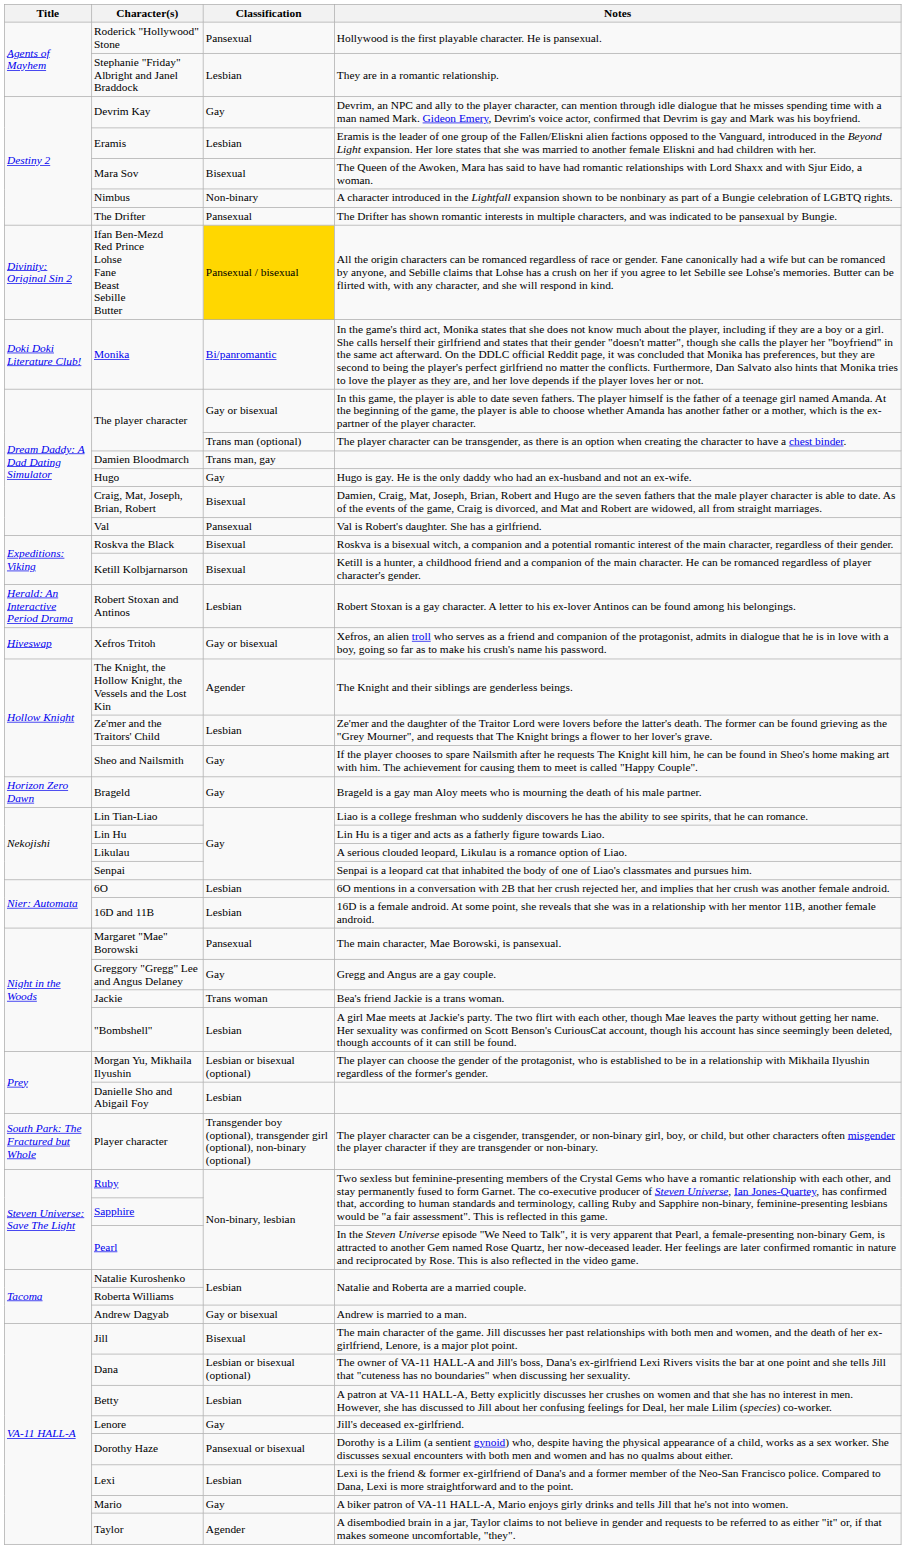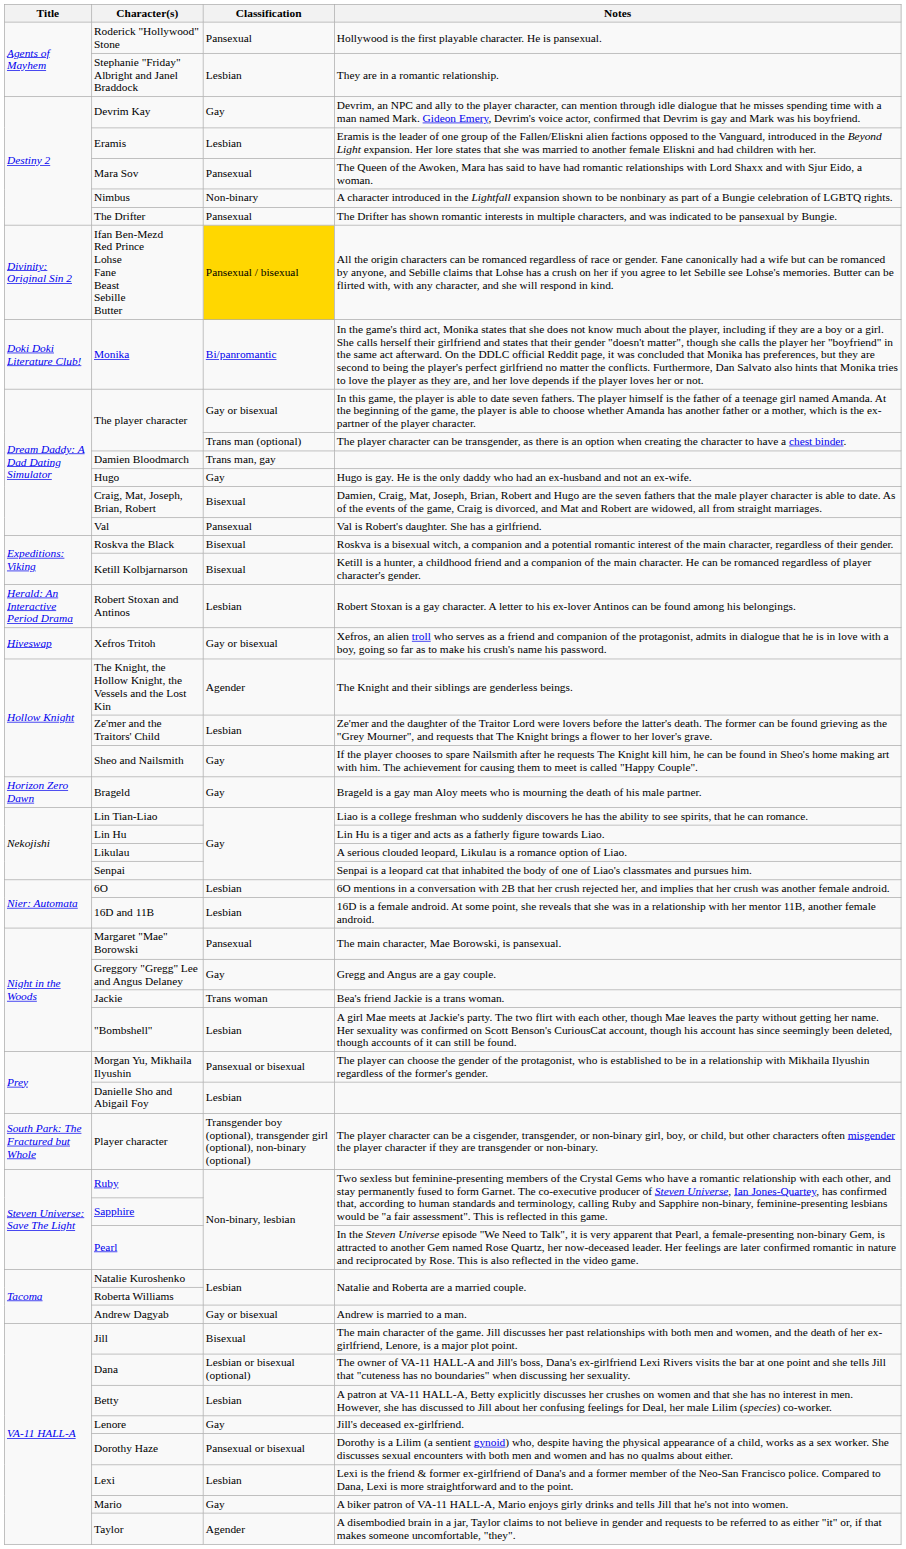Mara Sov | Classification: Bisexual -> Pansexual
Morgan Yu, Mikhaila Ilyushin | Classification: Lesbian or bisexual (optional) -> Pansexual or bisexual
